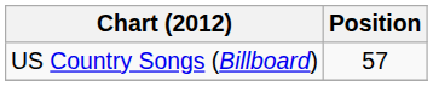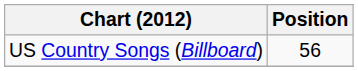US Country Songs (Billboard) | Position: 57 -> 56
